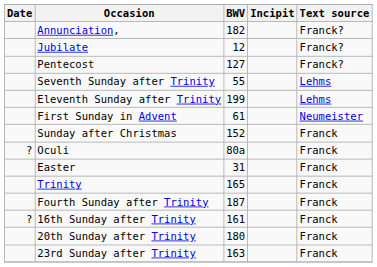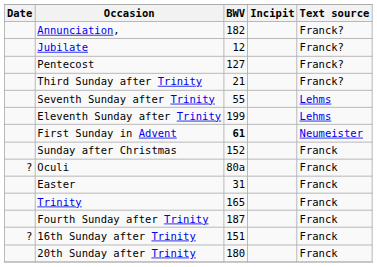+ row: Third Sunday after Trinity | 21 | Franck?
First Sunday in Advent | BWV: normal -> bold
16th Sunday after Trinity | BWV: 161 -> 151
- row: 23rd Sunday after Trinity | 163 | Franck
